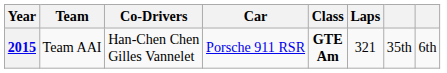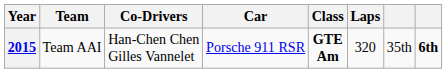2015 | Laps: 321 -> 320
2015 | column 8: normal -> bold
